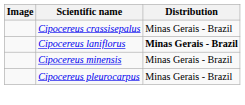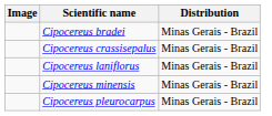+ row: Cipocereus bradei | Minas Gerais - Brazil
Cipocereus laniflorus | Distribution: bold -> normal
